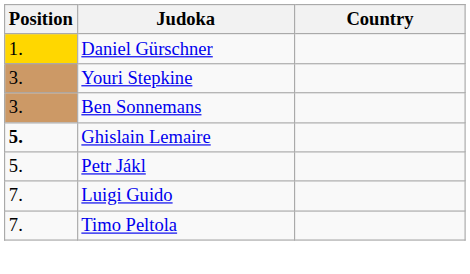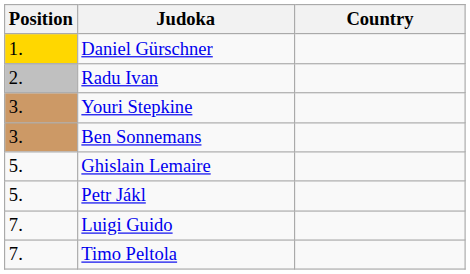+ row: 2. | Radu Ivan
Ghislain Lemaire | Position: bold -> normal
